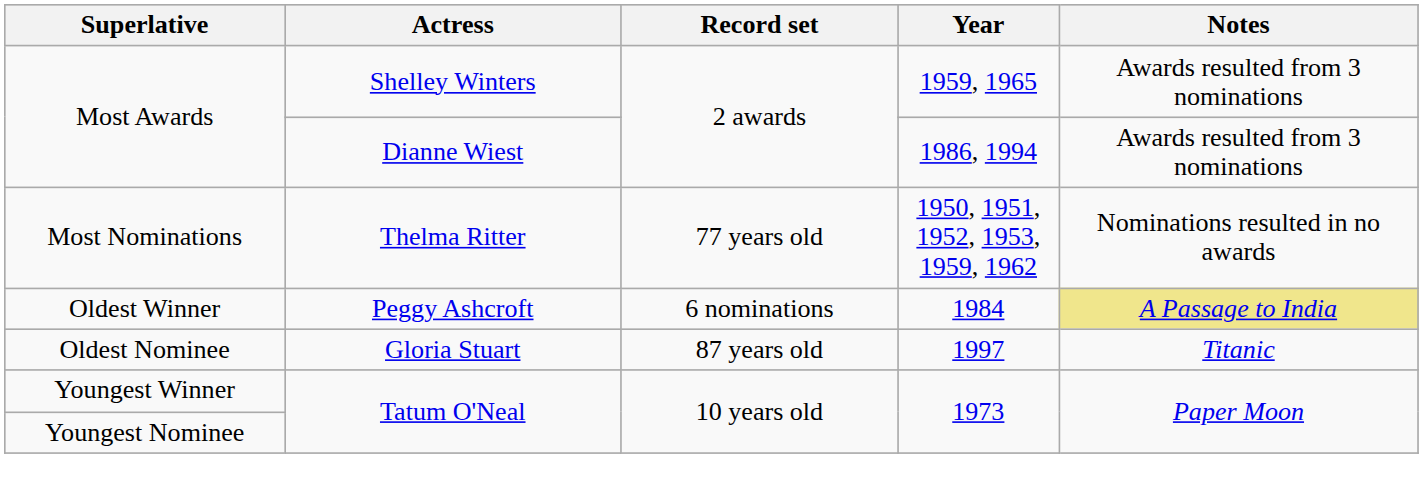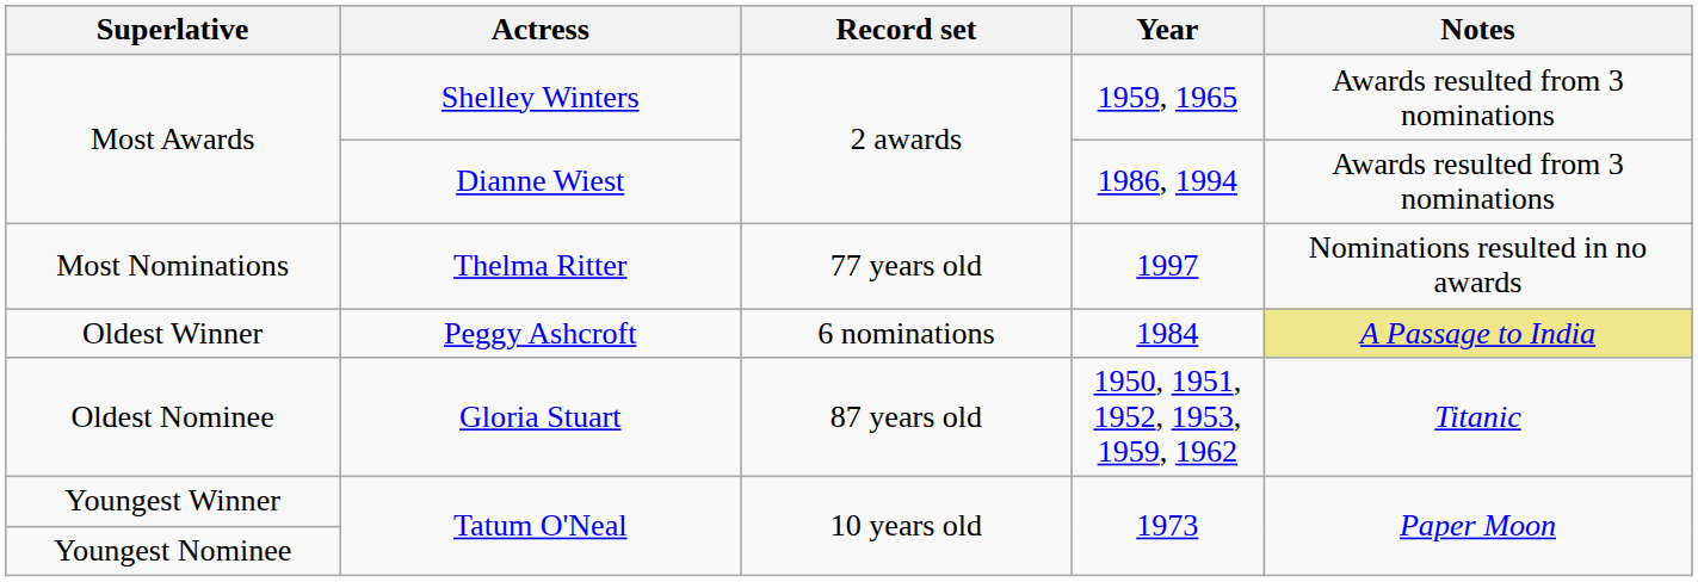Most Nominations | Year: 1950, 1951, 1952, 1953, 1959, 1962 -> 1997
Oldest Nominee | Year: 1997 -> 1950, 1951, 1952, 1953, 1959, 1962
